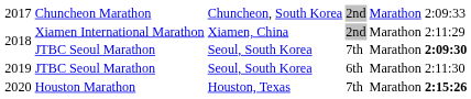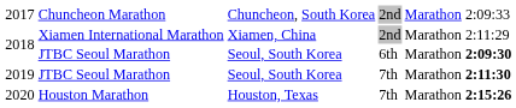2018 / JTBC Seoul Marathon | column 4: 7th -> 6th
2019 | column 4: 6th -> 7th
2019 | column 6: normal -> bold
